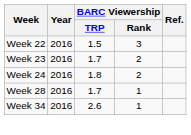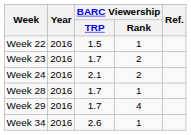Week 22 | BARC Viewership / Rank: 3 -> 1
Week 24 | BARC Viewership / TRP: 1.8 -> 2.1
+ row: Week 29 | 2016 | 1.7 | 4
